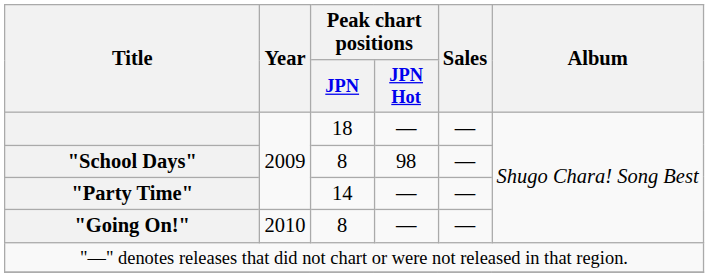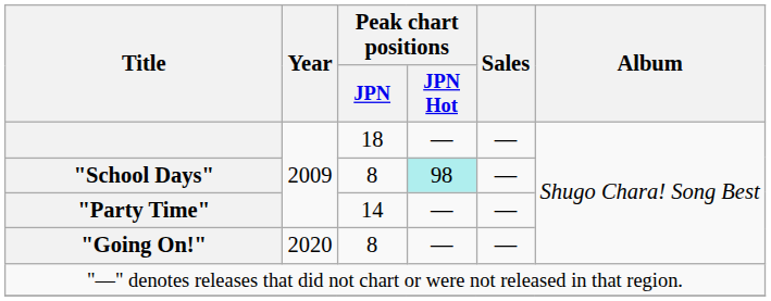"School Days" | Peak chart positions / JPN Hot: no background -> paleturquoise background
"Going On!" | Year: 2010 -> 2020
